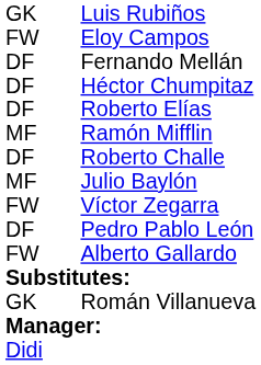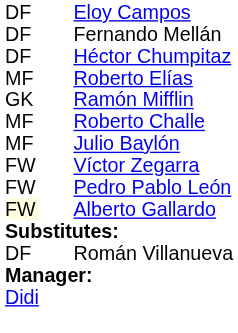- row: GK | Luis Rubiños
Eloy Campos | column 1: FW -> DF
Roberto Elías | column 1: DF -> MF
Ramón Mifflin | column 1: MF -> GK
Roberto Challe | column 1: DF -> MF
Pedro Pablo León | column 1: DF -> FW
Alberto Gallardo | column 1: no background -> lightyellow background
Román Villanueva | column 1: GK -> DF
